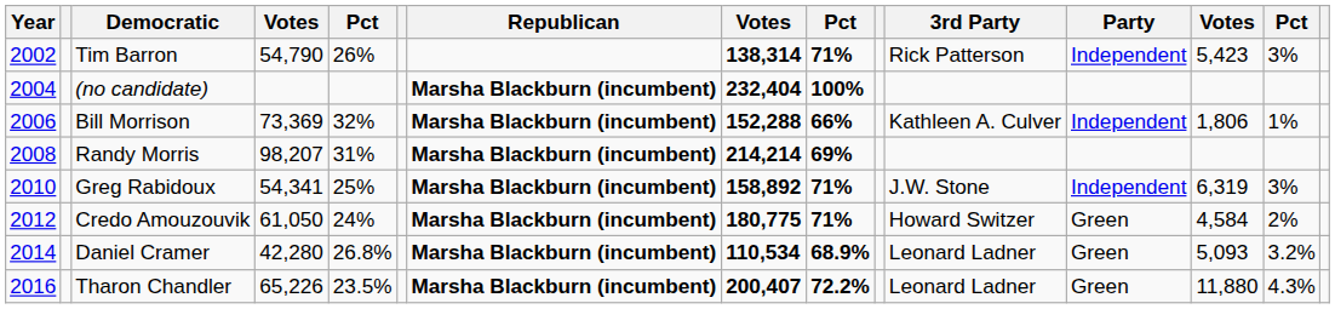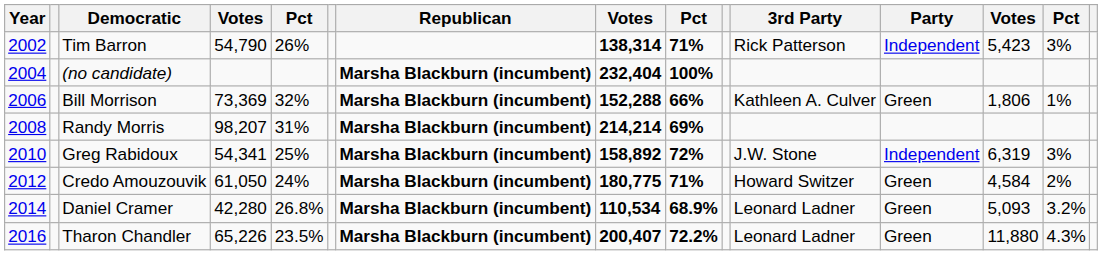Bill Morrison | Party: Independent -> Green
Greg Rabidoux | column 9: 71% -> 72%
